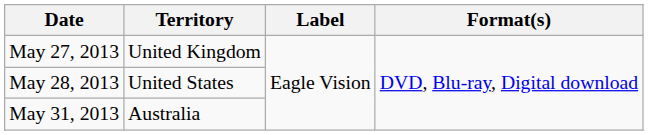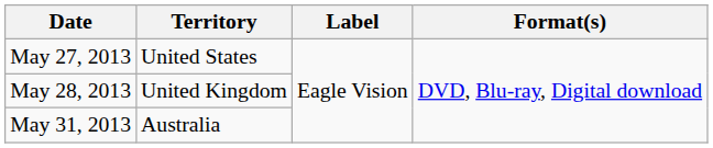May 27, 2013 | Territory: United Kingdom -> United States
May 28, 2013 | Territory: United States -> United Kingdom
